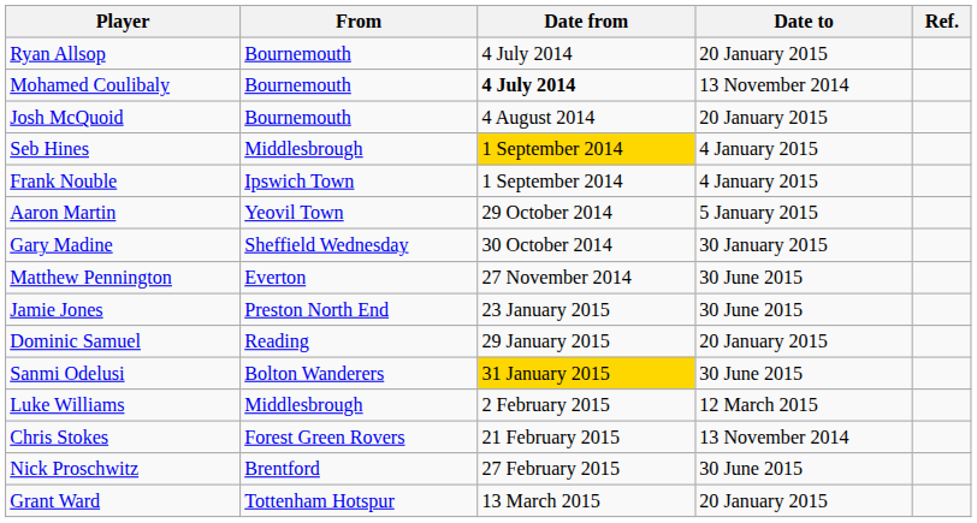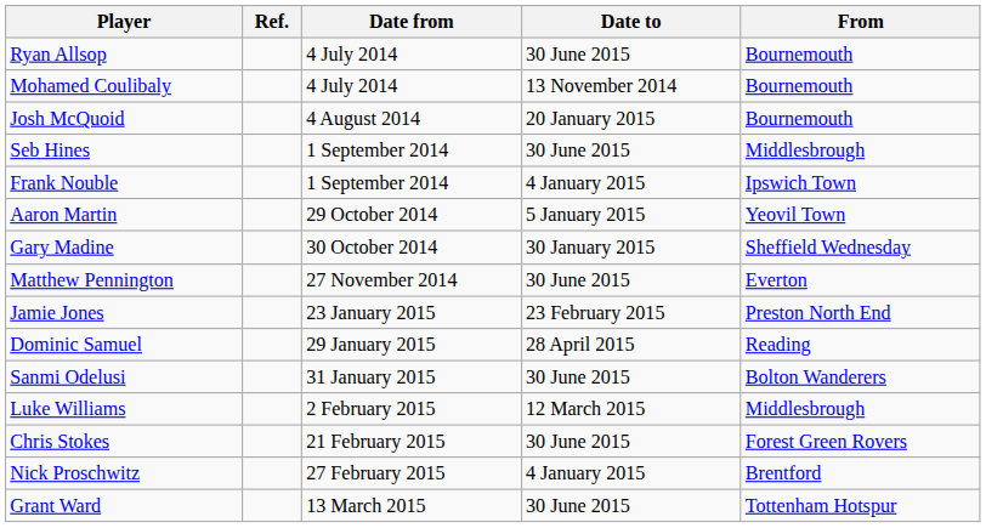columns swapped: From <-> Ref.
Ryan Allsop | Date to: 20 January 2015 -> 30 June 2015
Mohamed Coulibaly | Date from: bold -> normal
Seb Hines | Date from: gold background -> no background
Seb Hines | Date to: 4 January 2015 -> 30 June 2015
Jamie Jones | Date to: 30 June 2015 -> 23 February 2015
Dominic Samuel | Date to: 20 January 2015 -> 28 April 2015
Sanmi Odelusi | Date from: gold background -> no background
Chris Stokes | Date to: 13 November 2014 -> 30 June 2015
Nick Proschwitz | Date to: 30 June 2015 -> 4 January 2015
Grant Ward | Date to: 20 January 2015 -> 30 June 2015
